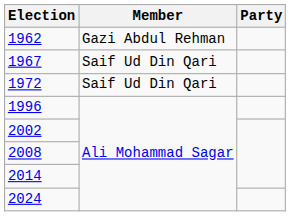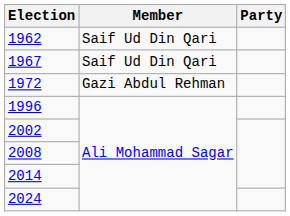1962 | Member: Gazi Abdul Rehman -> Saif Ud Din Qari
1972 | Member: Saif Ud Din Qari -> Gazi Abdul Rehman
